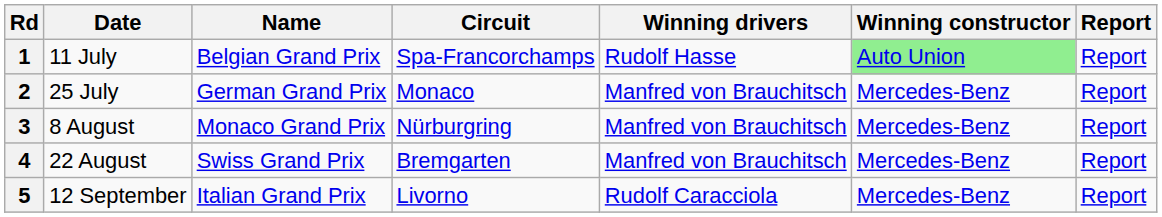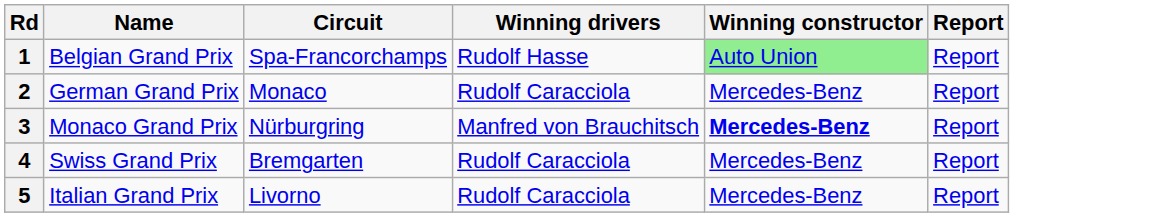- column: Date | 11 July | 25 July | 8 August | 22 August | 12 September
2 | Winning drivers: Manfred von Brauchitsch -> Rudolf Caracciola
3 | Winning constructor: normal -> bold
4 | Winning drivers: Manfred von Brauchitsch -> Rudolf Caracciola
